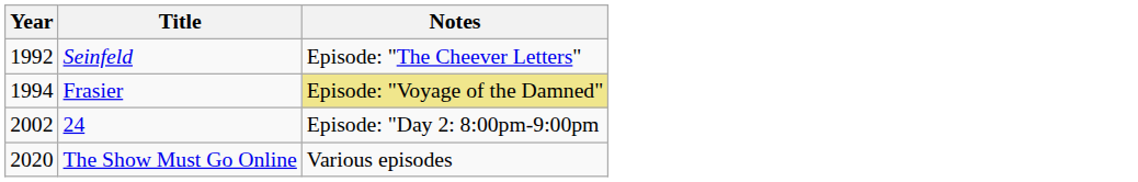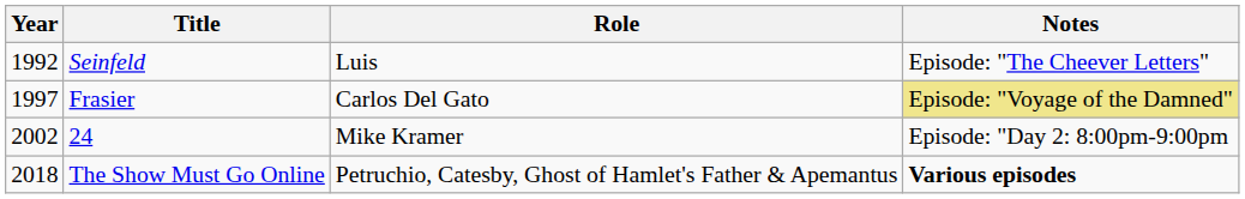+ column: Role | Luis | Carlos Del Gato | Mike Kramer | Petruchio, Catesby, Ghost of Hamlet's Father & Apemantus
Frasier | Year: 1994 -> 1997
The Show Must Go Online | Year: 2020 -> 2018
The Show Must Go Online | Notes: normal -> bold
